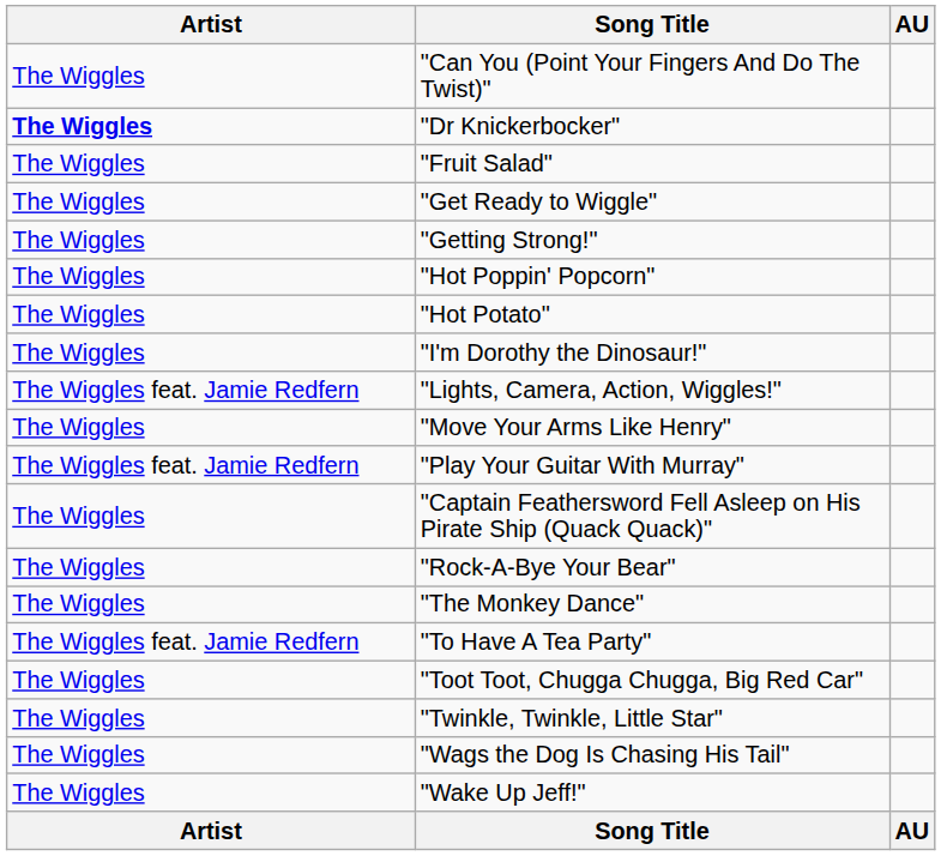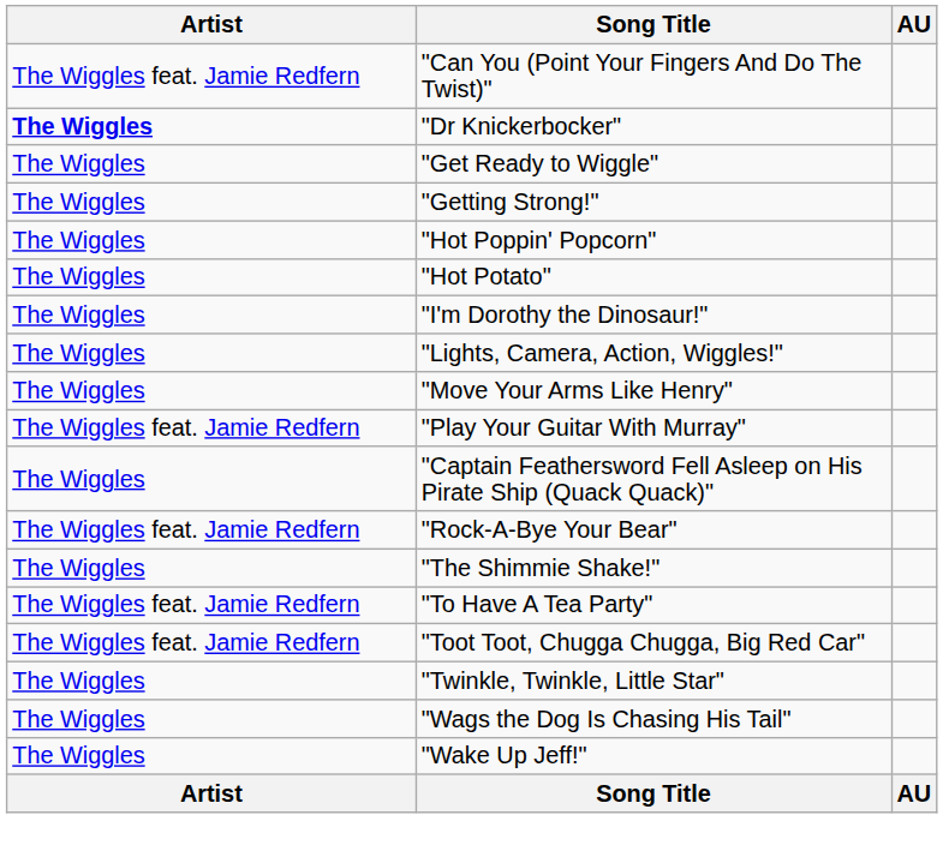"Can You (Point Your Fingers And Do The Twist)" | Artist: The Wiggles -> The Wiggles feat. Jamie Redfern
- row: The Wiggles | "Fruit Salad"
"Lights, Camera, Action, Wiggles!" | Artist: The Wiggles feat. Jamie Redfern -> The Wiggles
"Rock-A-Bye Your Bear" | Artist: The Wiggles -> The Wiggles feat. Jamie Redfern
- row: The Wiggles | "The Monkey Dance"
+ row: The Wiggles | "The Shimmie Shake!"
"Toot Toot, Chugga Chugga, Big Red Car" | Artist: The Wiggles -> The Wiggles feat. Jamie Redfern
